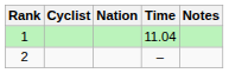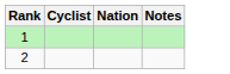- column: Time | 11.04 | –
